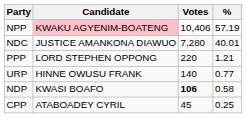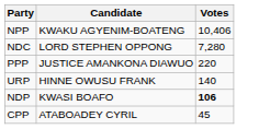- column: % | 57.19 | 40.01 | 1.21 | 0.77 | 0.58 | 0.25
NPP | Candidate: pink background -> no background
NDC | Candidate: JUSTICE AMANKONA DIAWUO -> LORD STEPHEN OPPONG
PPP | Candidate: LORD STEPHEN OPPONG -> JUSTICE AMANKONA DIAWUO
